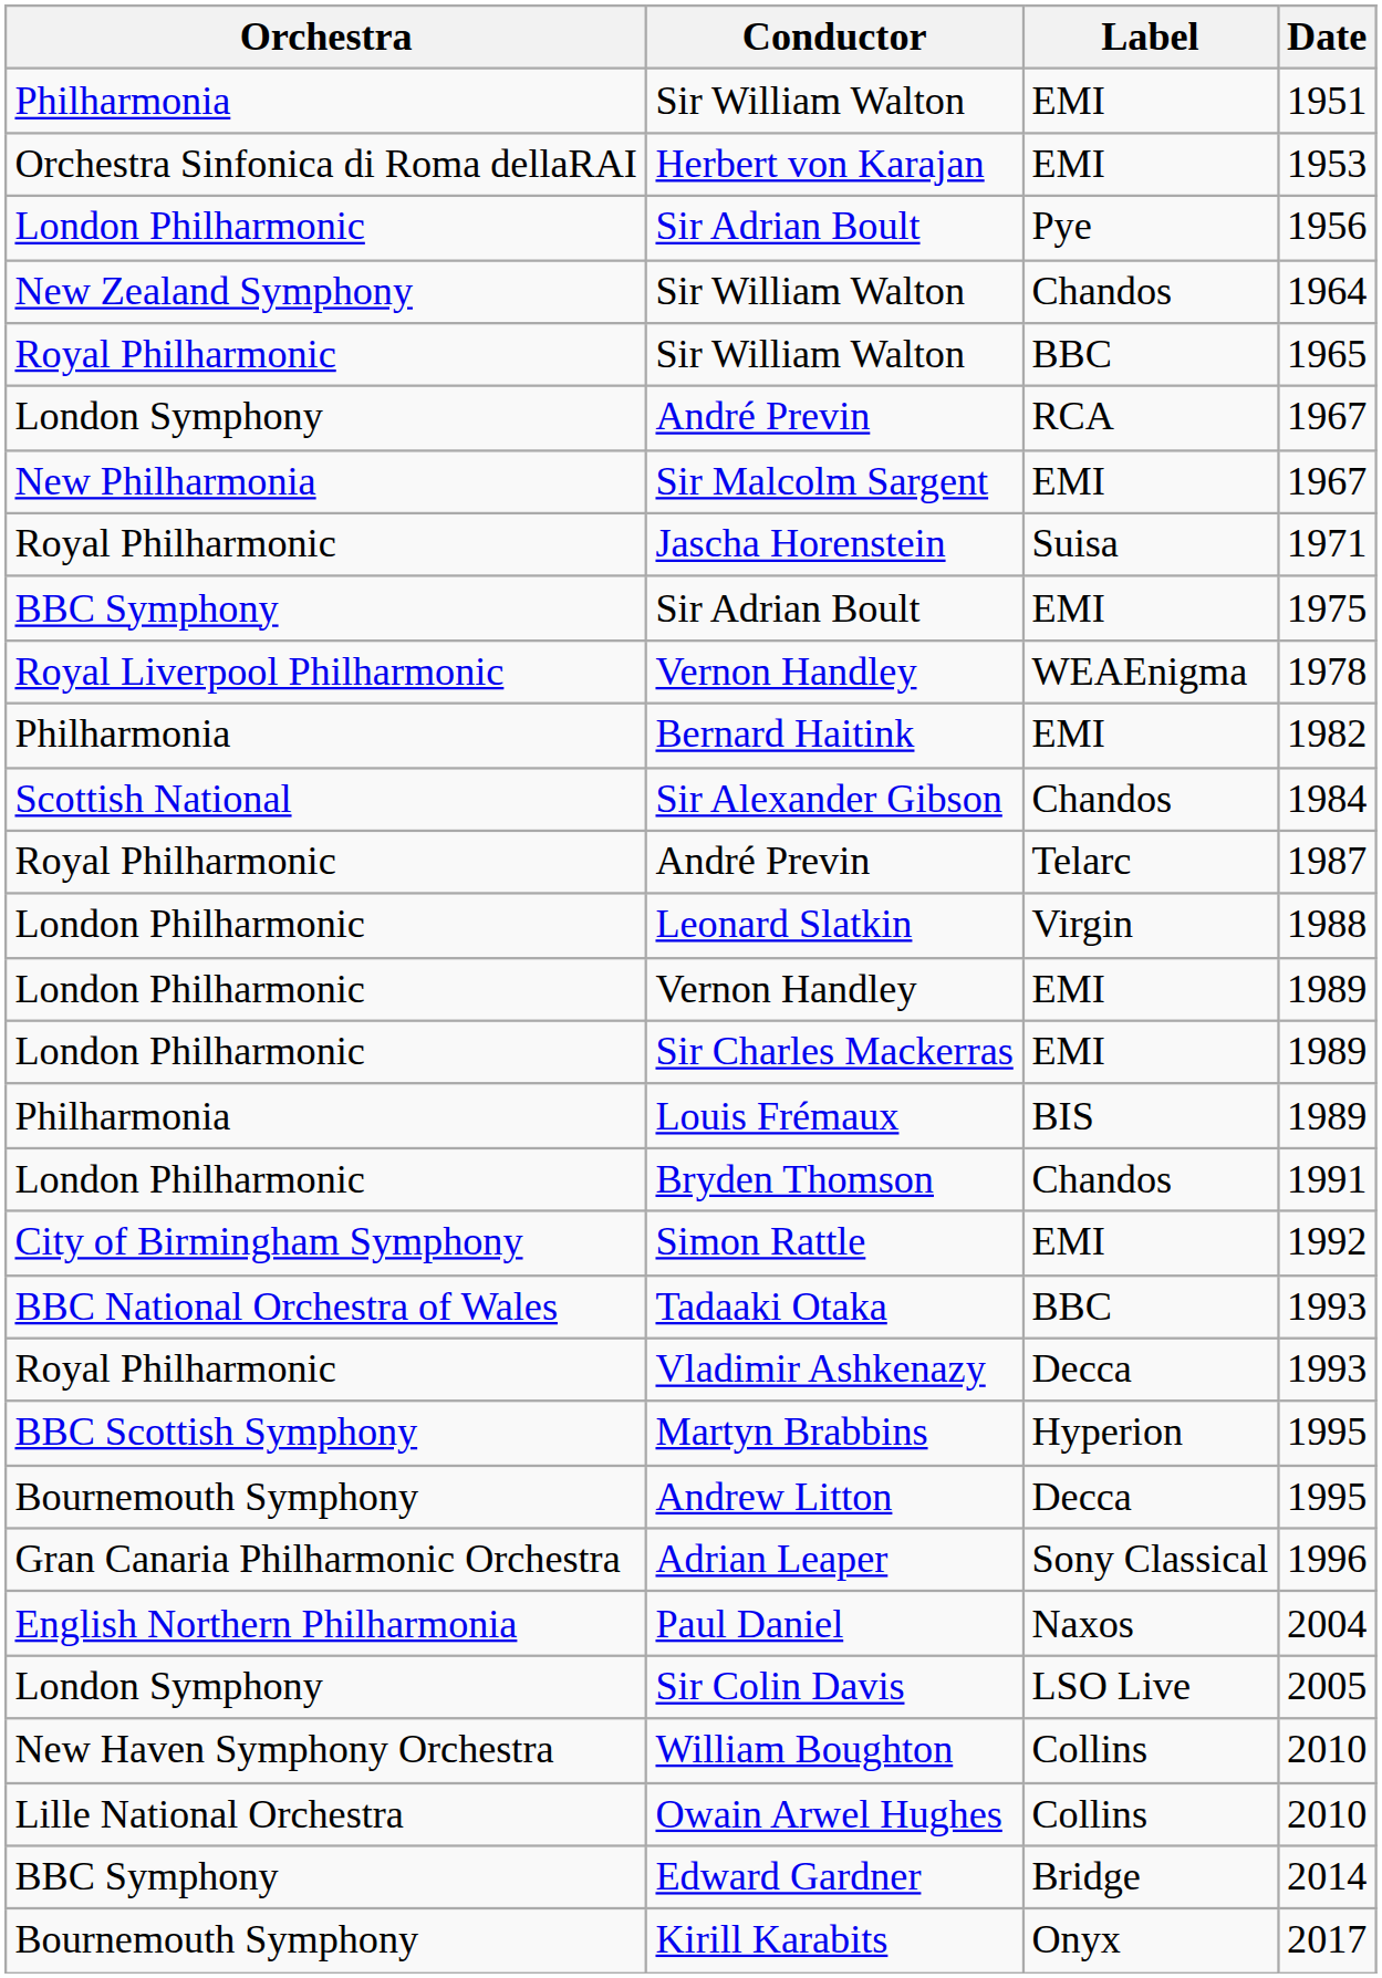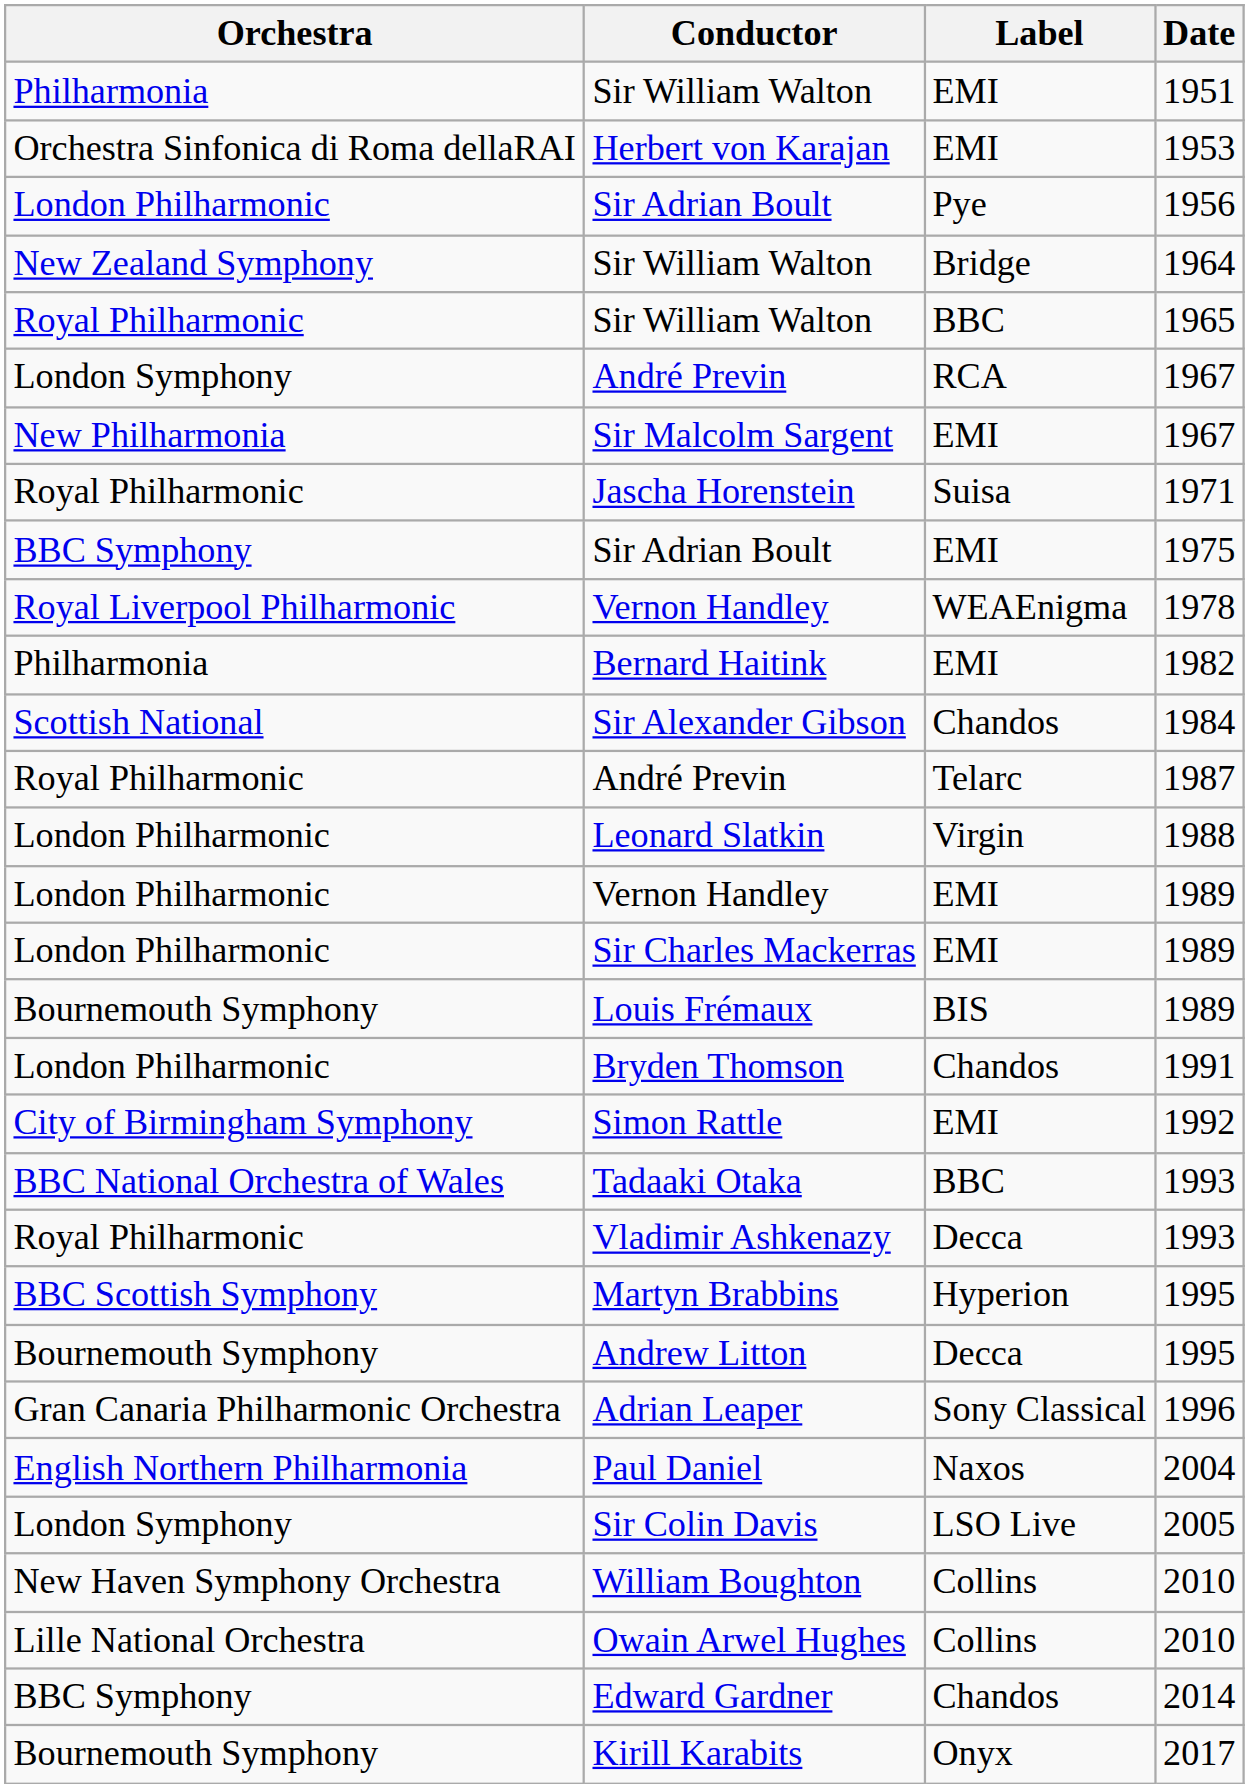Sir William Walton / 1964 | Label: Chandos -> Bridge
Louis Frémaux | Orchestra: Philharmonia -> Bournemouth Symphony
Edward Gardner | Label: Bridge -> Chandos
